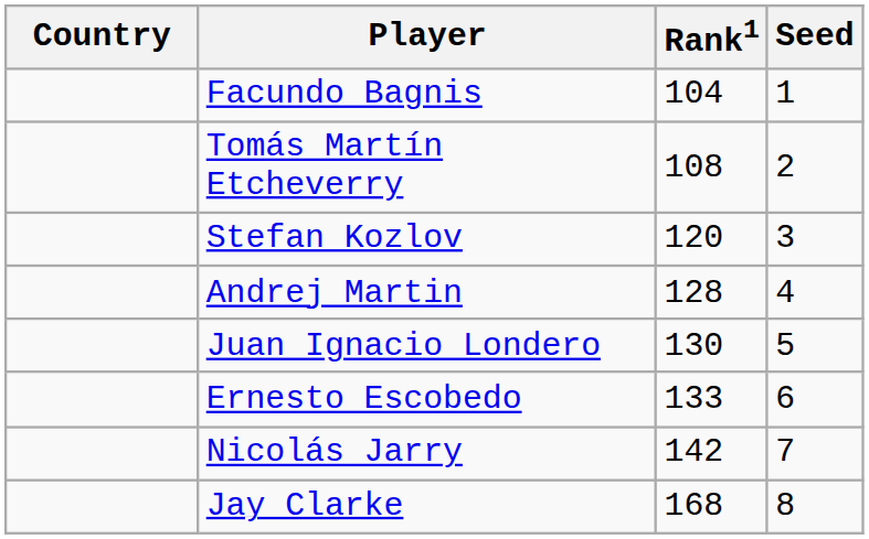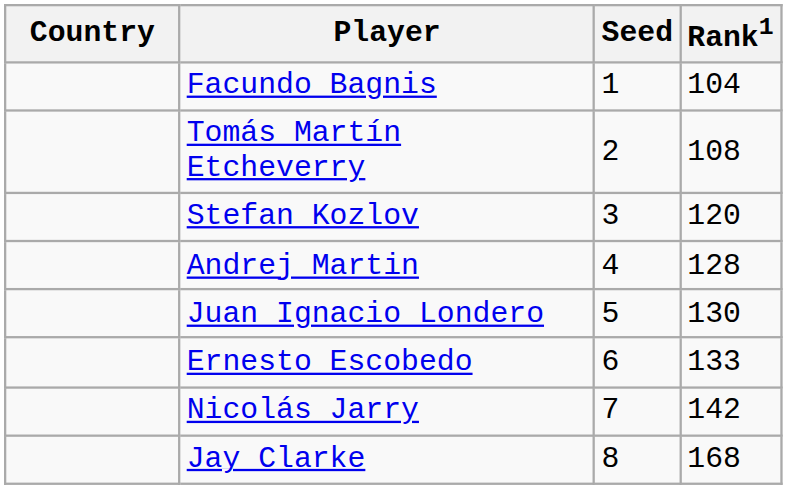columns swapped: Rank1 <-> Seed
